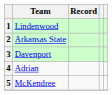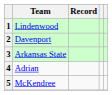2 | Team: Arkansas State -> Davenport
3 | Team: Davenport -> Arkansas State
